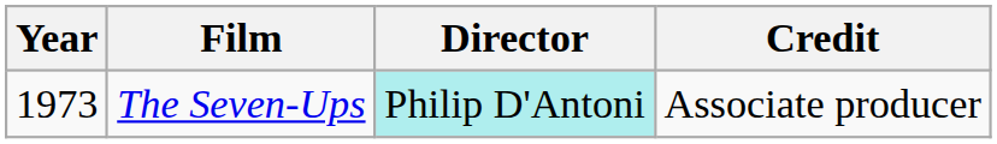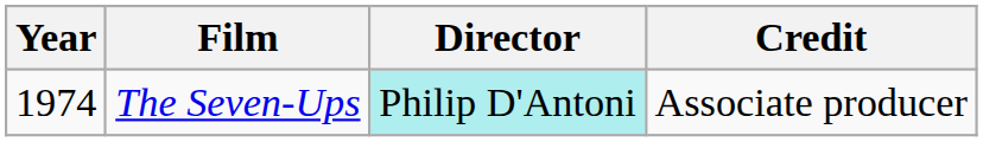The Seven-Ups | Year: 1973 -> 1974
